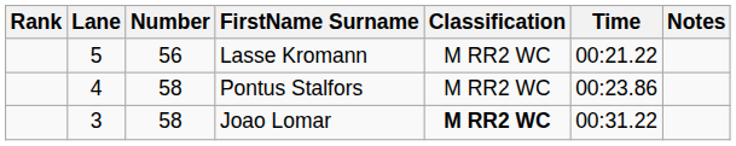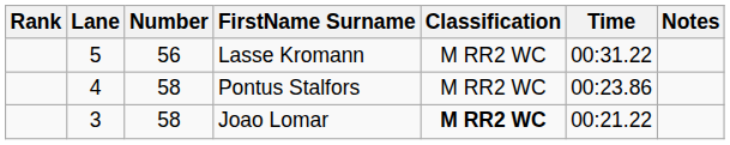Lasse Kromann | Time: 00:21.22 -> 00:31.22
Joao Lomar | Time: 00:31.22 -> 00:21.22
